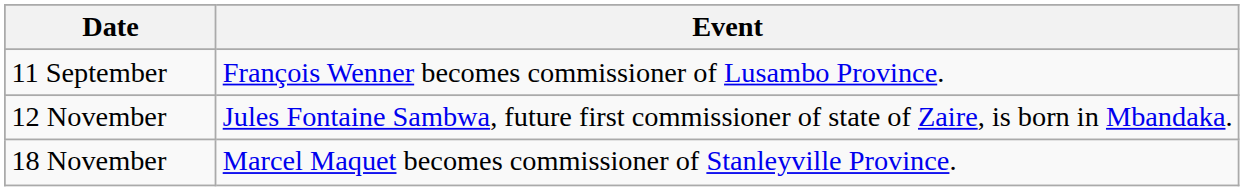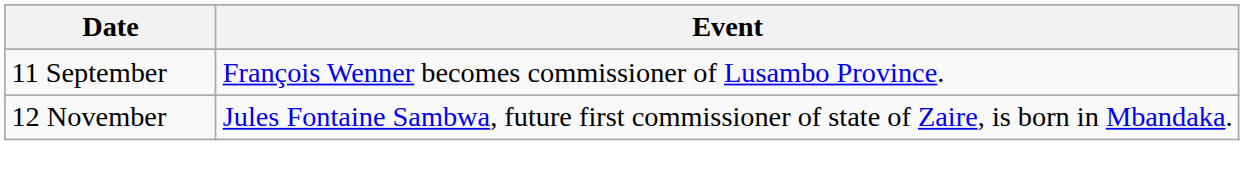- row: 18 November | Marcel Maquet becomes commissioner of Stanleyville Province.
